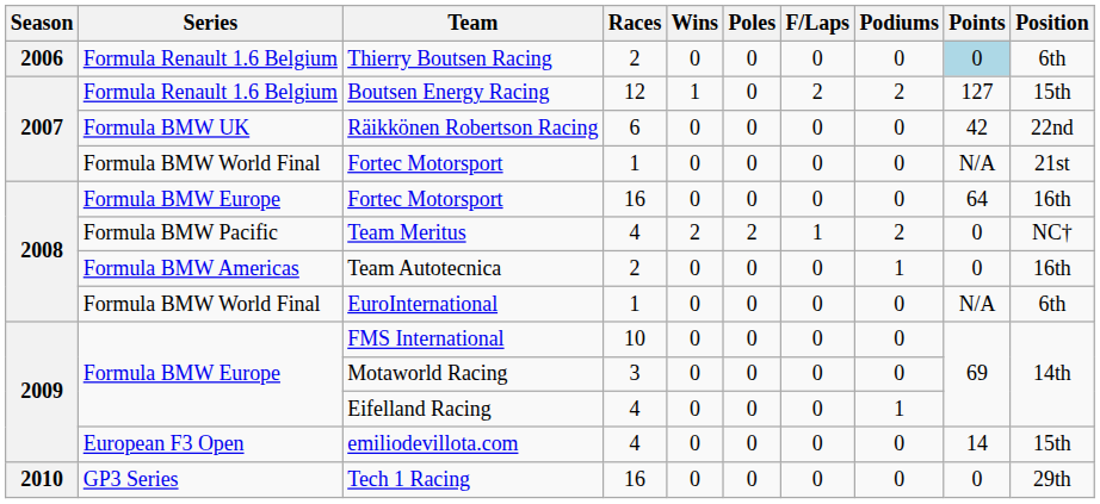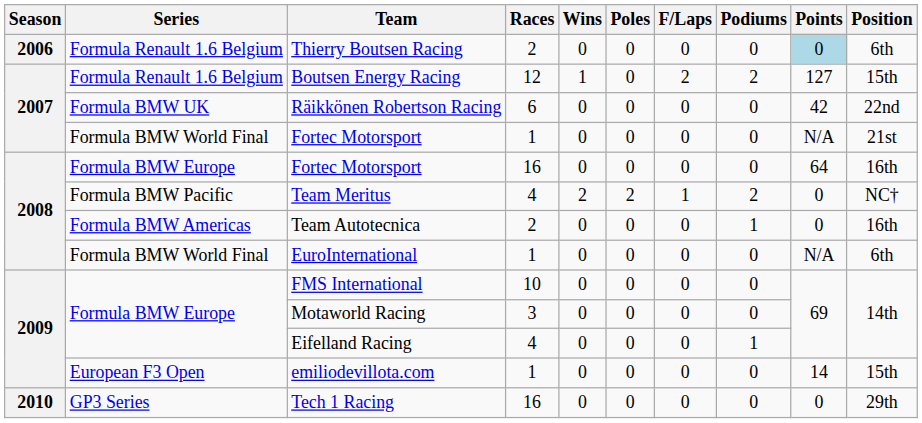emiliodevillota.com | Races: 4 -> 1
